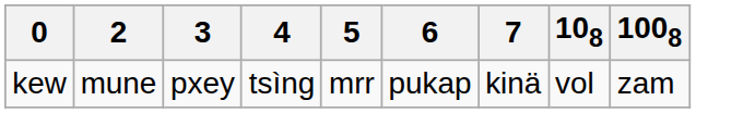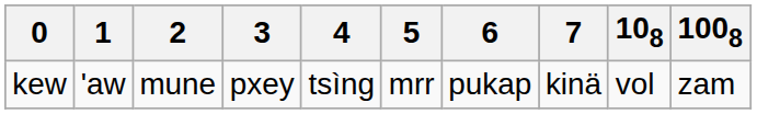+ column: 1 | 'aw
